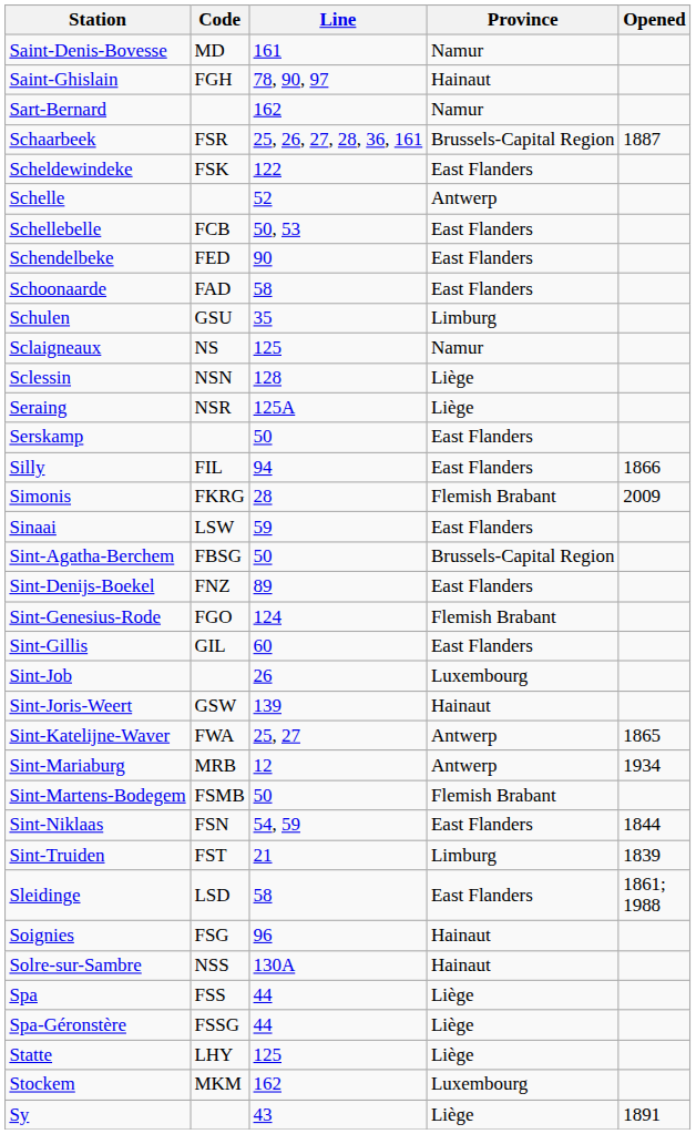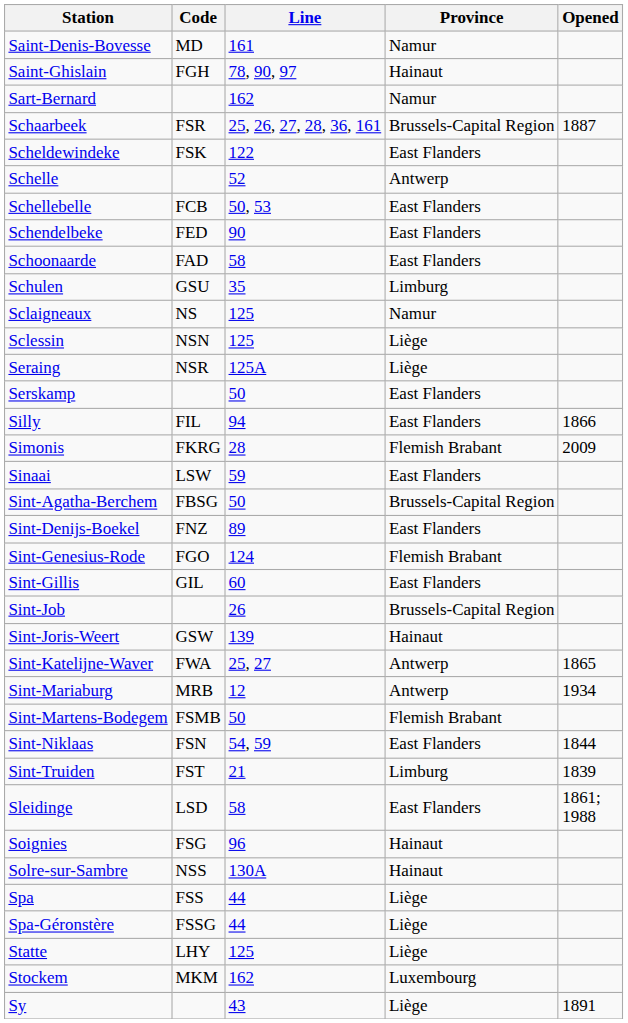Sclessin | Line: 128 -> 125
Sint-Job | Province: Luxembourg -> Brussels-Capital Region
